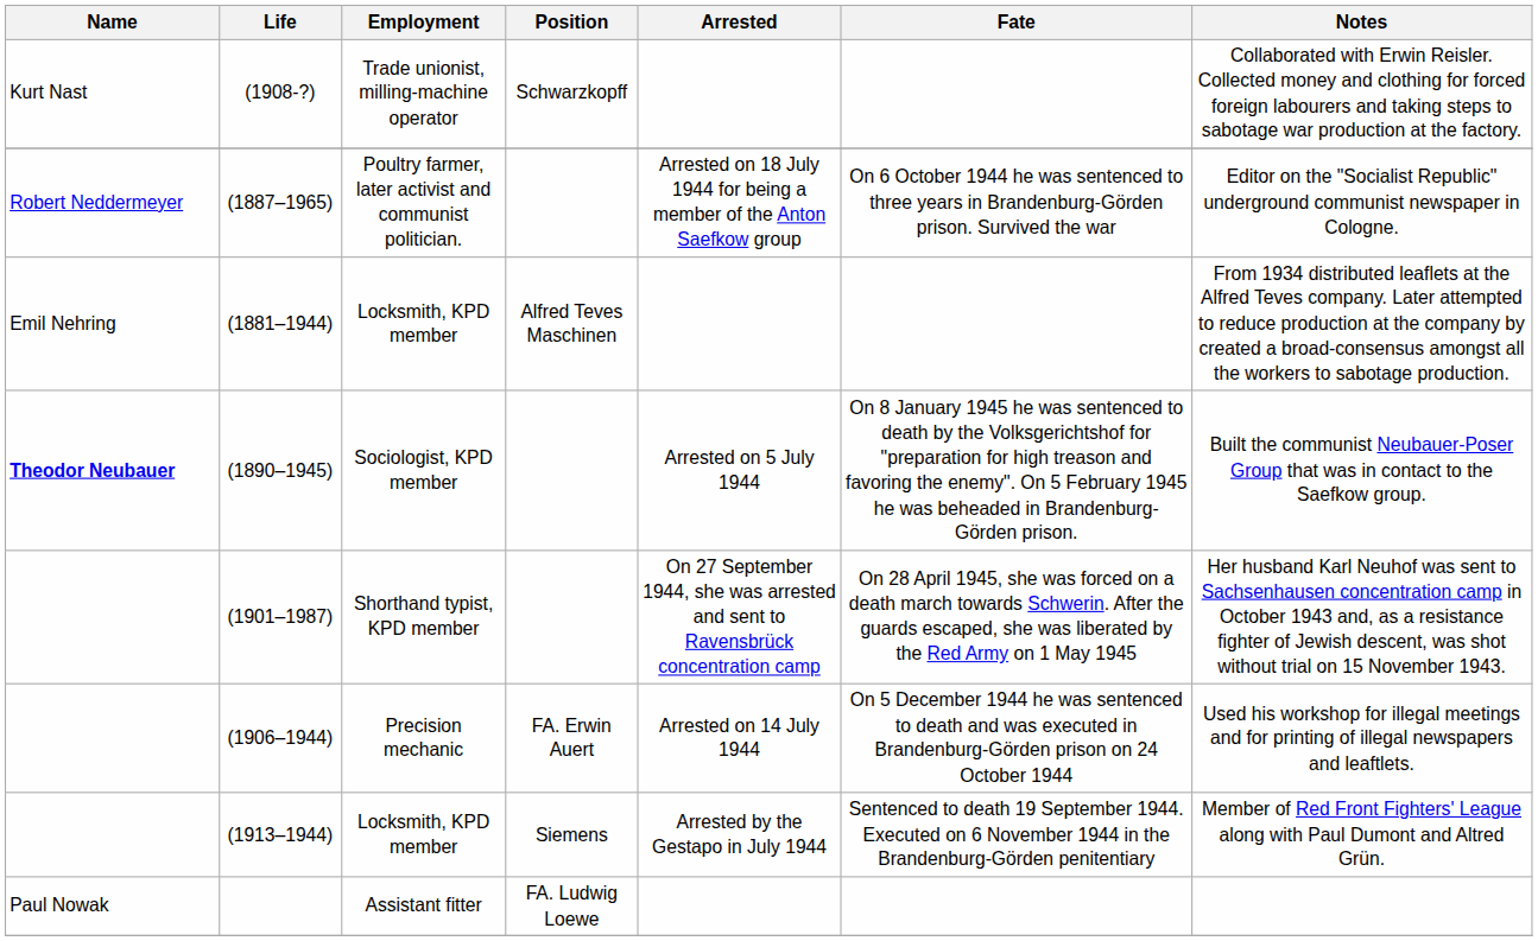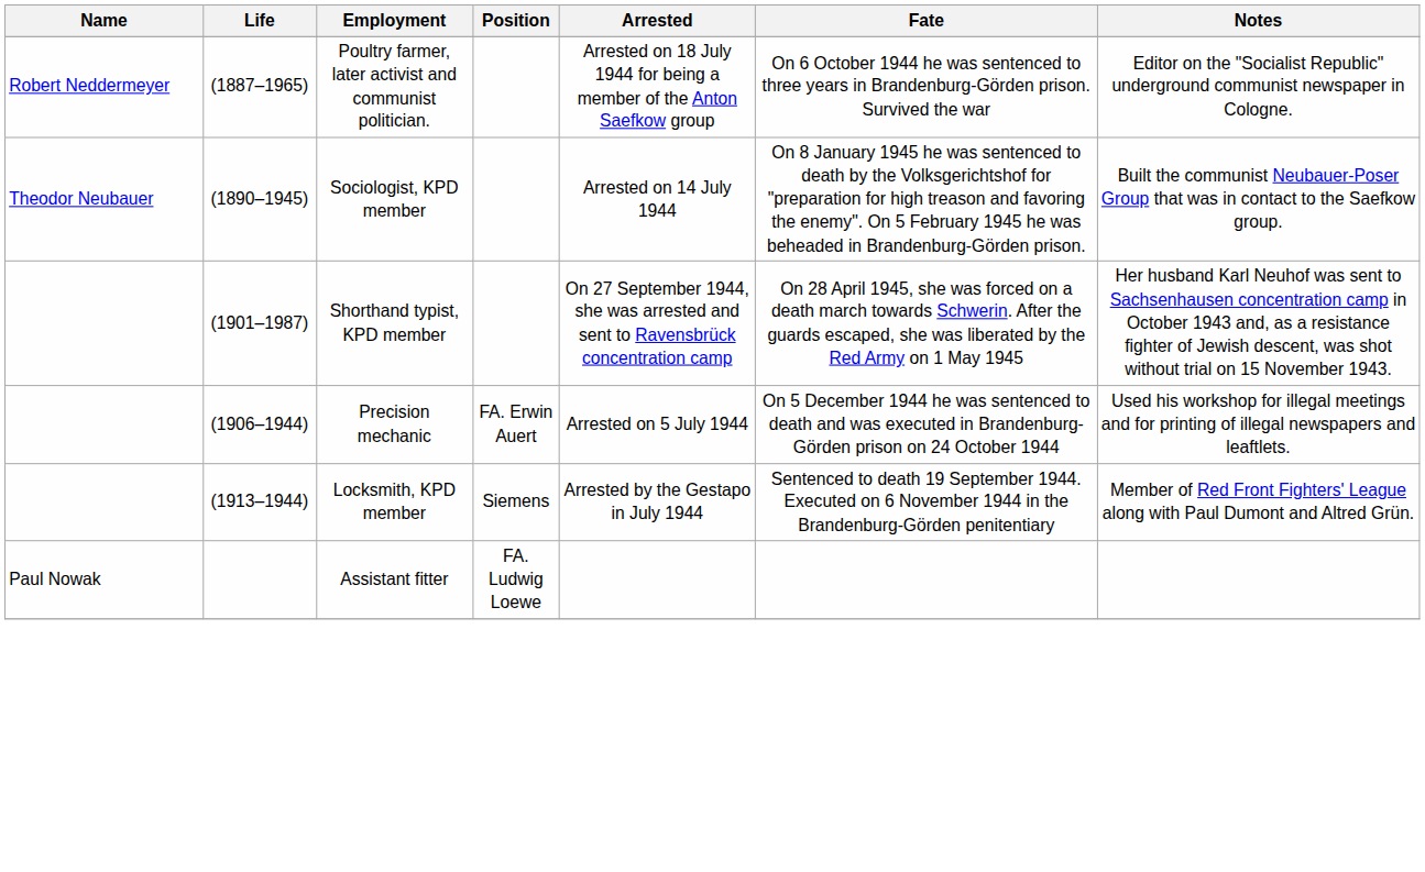- row: Kurt Nast | (1908-?) | Trade unionist, milling-machine operator | Schwarzkopff | Collaborated with Erwin Reisler. Collected money and clothing for forced foreign labourers and taking steps to sabotage war production at the factory.
- row: Emil Nehring | (1881–1944) | Locksmith, KPD member | Alfred Teves Maschinen | From 1934 distributed leaflets at the Alfred Teves company. Later attempted to reduce production at the company by created a broad-consensus amongst all the workers to sabotage production.
(1890–1945) | Name: bold -> normal
(1890–1945) | Arrested: Arrested on 5 July 1944 -> Arrested on 14 July 1944
(1906–1944) | Arrested: Arrested on 14 July 1944 -> Arrested on 5 July 1944
